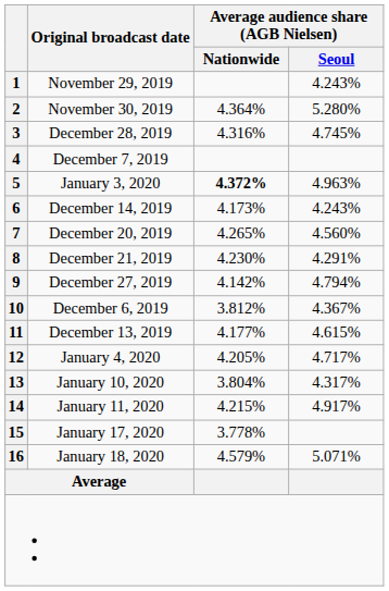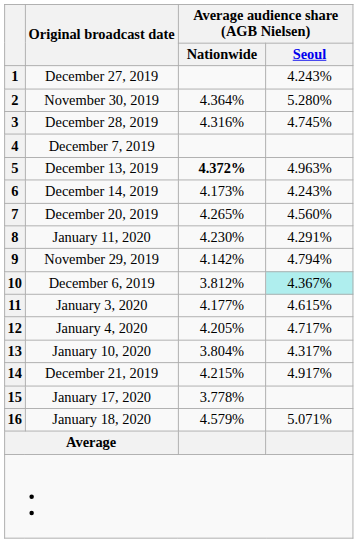1 | Original broadcast date: November 29, 2019 -> December 27, 2019
5 | Original broadcast date: January 3, 2020 -> December 13, 2019
8 | Original broadcast date: December 21, 2019 -> January 11, 2020
9 | Original broadcast date: December 27, 2019 -> November 29, 2019
10 | Average audience share (AGB Nielsen) / Seoul: no background -> paleturquoise background
11 | Original broadcast date: December 13, 2019 -> January 3, 2020
14 | Original broadcast date: January 11, 2020 -> December 21, 2019
